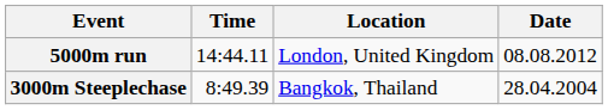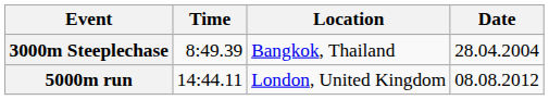rows swapped: 3000m Steeplechase <-> 5000m run
